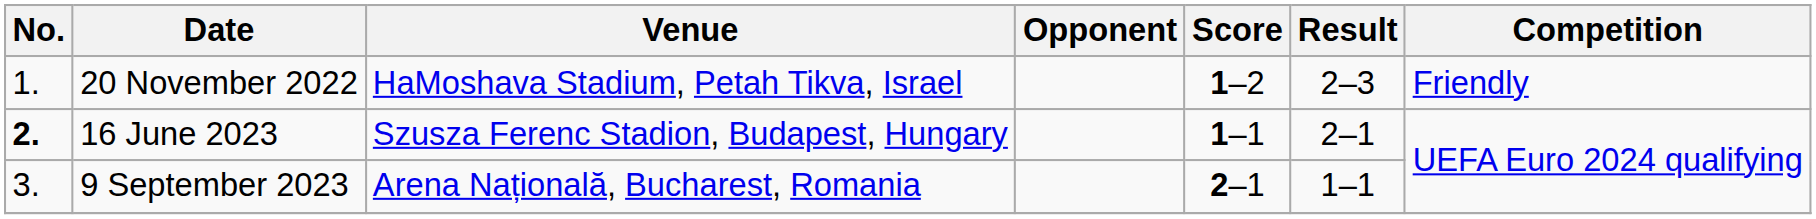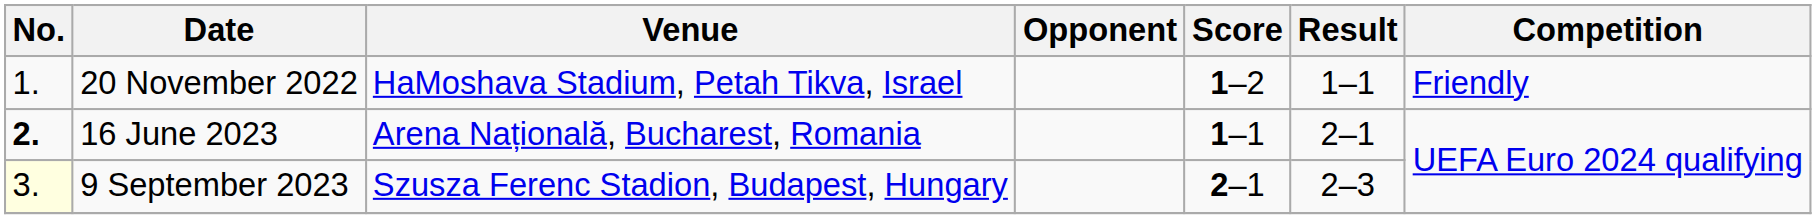20 November 2022 | Result: 2–3 -> 1–1
16 June 2023 | Venue: Szusza Ferenc Stadion, Budapest, Hungary -> Arena Națională, Bucharest, Romania
9 September 2023 | No.: no background -> lightyellow background
9 September 2023 | Venue: Arena Națională, Bucharest, Romania -> Szusza Ferenc Stadion, Budapest, Hungary
9 September 2023 | Result: 1–1 -> 2–3
